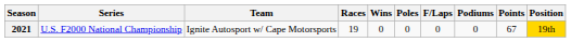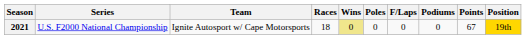2021 | Races: 19 -> 18
2021 | Wins: no background -> khaki background
